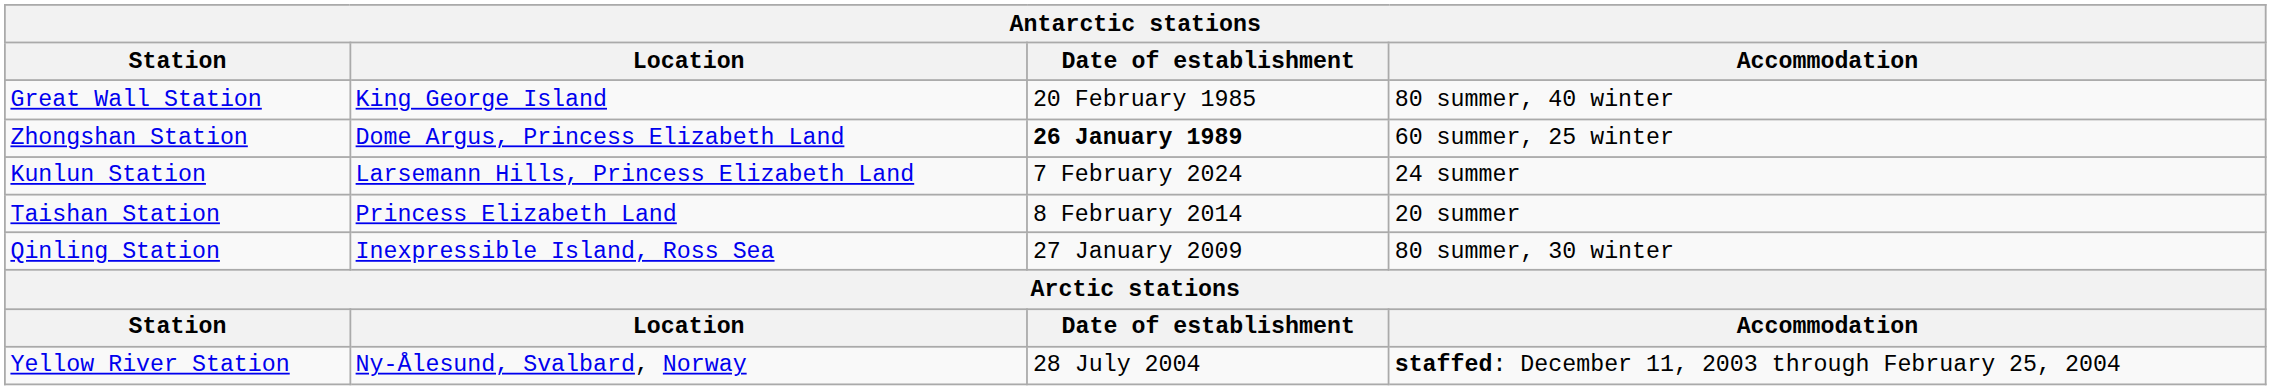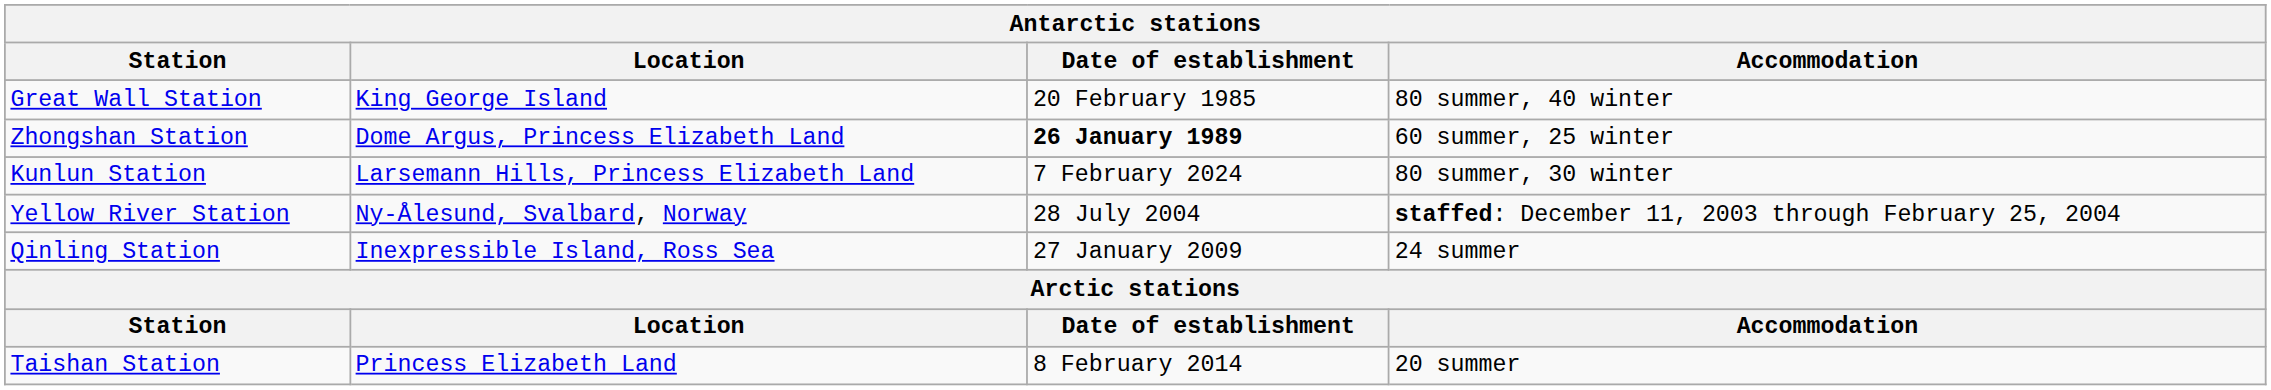Kunlun Station | Accommodation: 24 summer -> 80 summer, 30 winter
rows swapped: Taishan Station <-> Yellow River Station
Qinling Station | Accommodation: 80 summer, 30 winter -> 24 summer
